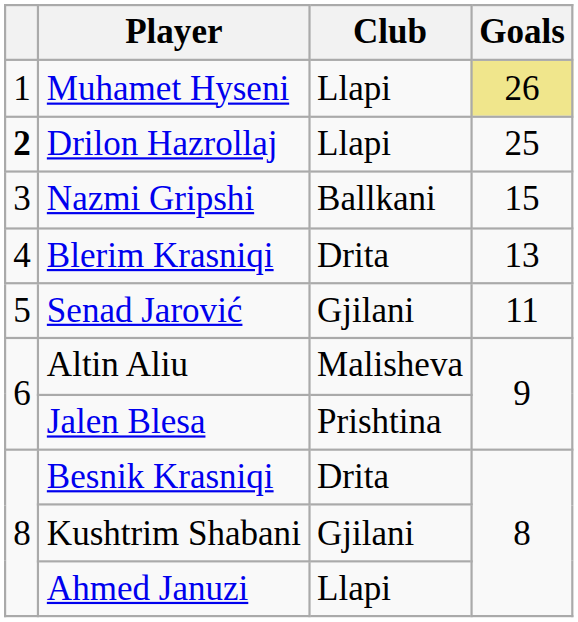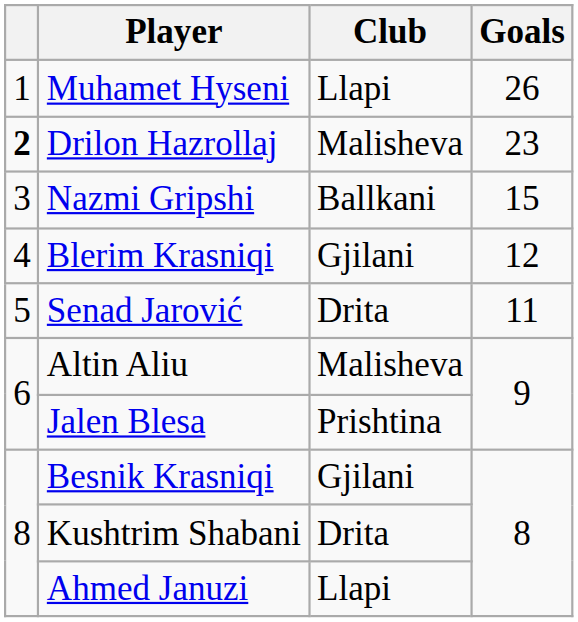Muhamet Hyseni | Goals: khaki background -> no background
Drilon Hazrollaj | Club: Llapi -> Malisheva
Drilon Hazrollaj | Goals: 25 -> 23
Blerim Krasniqi | Club: Drita -> Gjilani
Blerim Krasniqi | Goals: 13 -> 12
Senad Jarović | Club: Gjilani -> Drita
Besnik Krasniqi | Club: Drita -> Gjilani
Kushtrim Shabani | Club: Gjilani -> Drita
